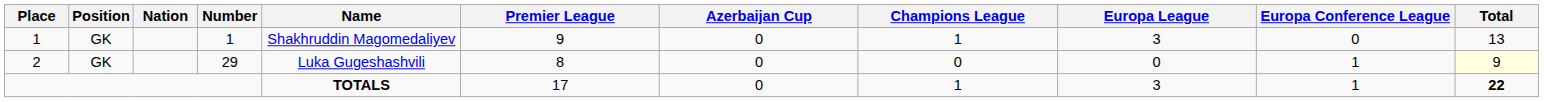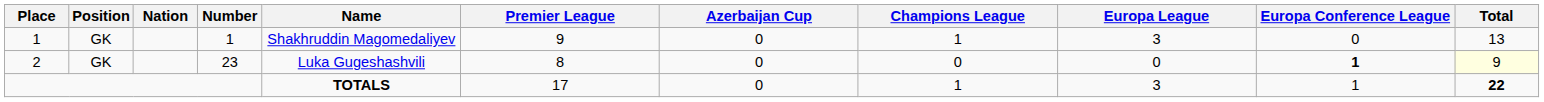2 | Number: 29 -> 23
2 | Europa Conference League: normal -> bold
